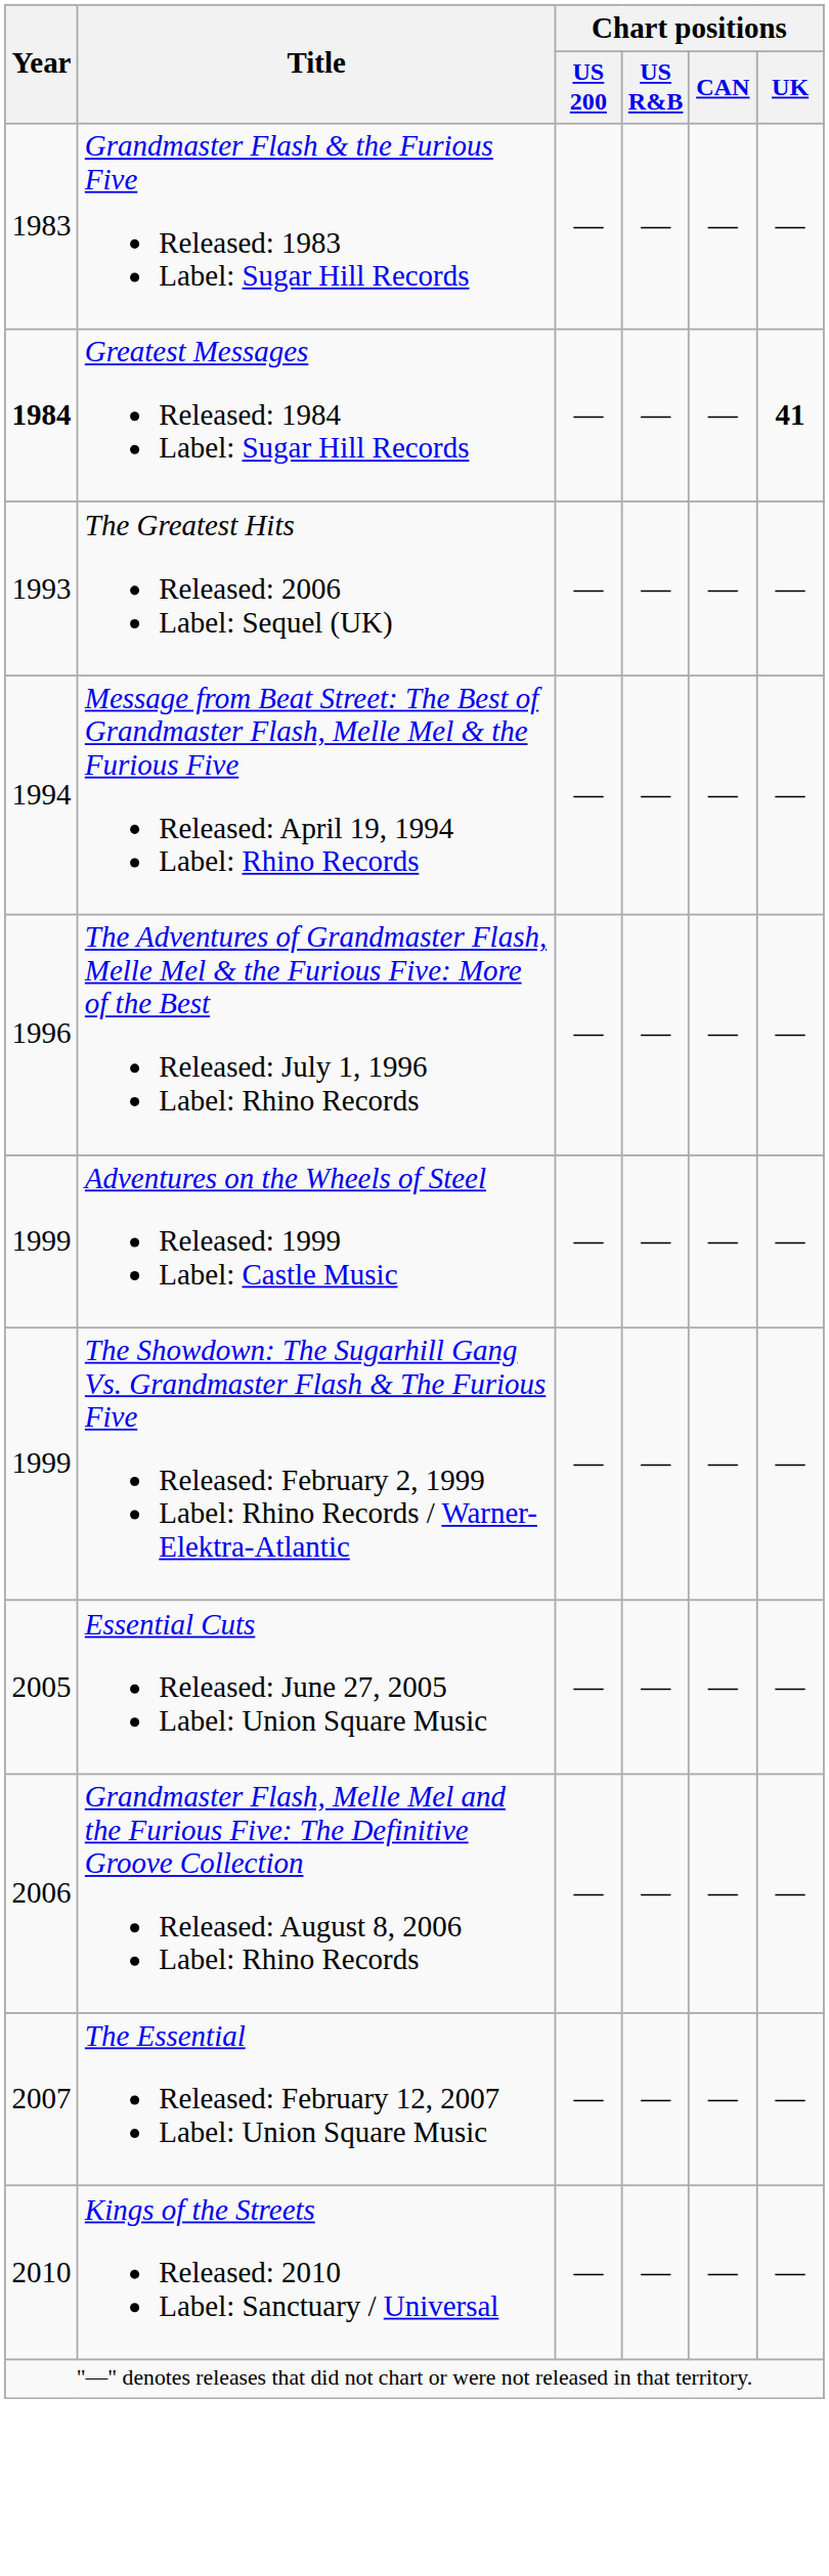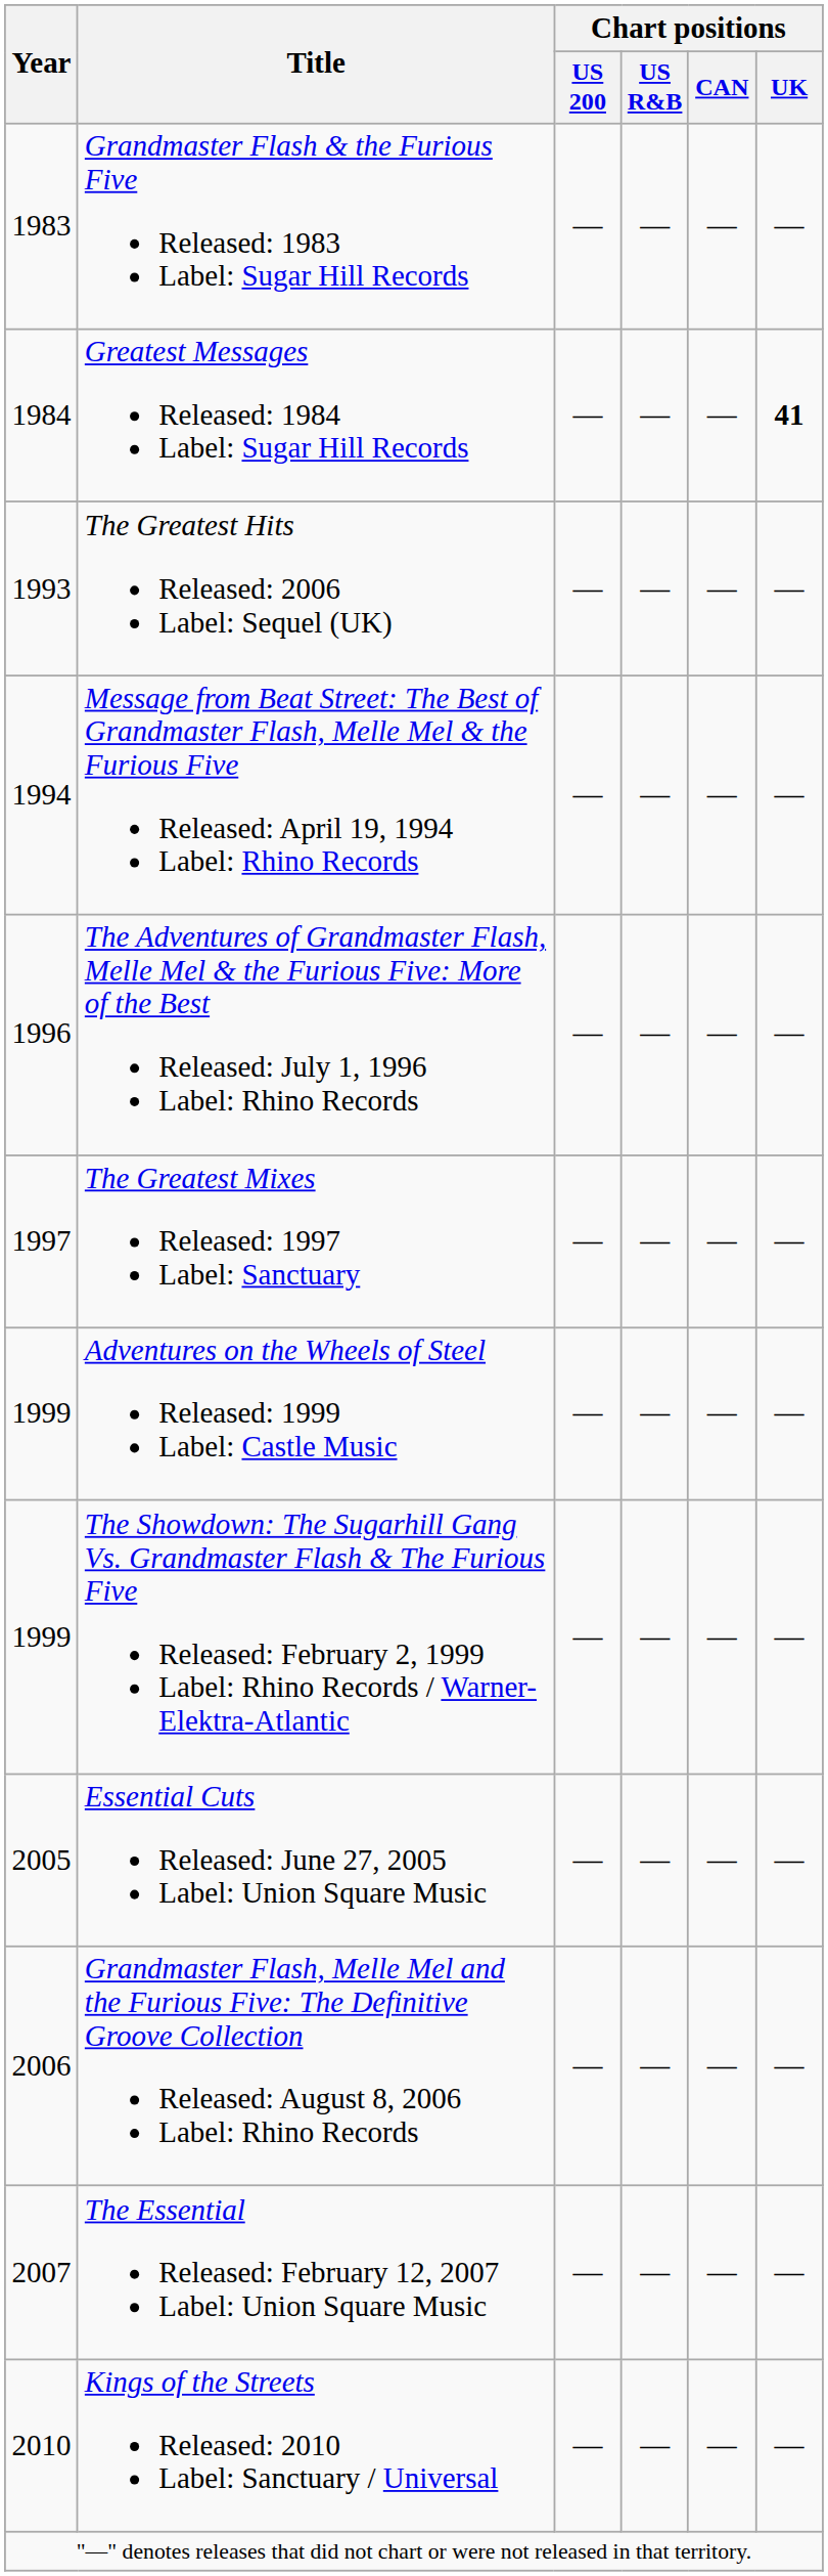Greatest Messages Released: 1984 Label: Sugar Hill Records | Year: bold -> normal
+ row: 1997 | The Greatest Mixes Released: 1997 Label: Sanctuary | — | — | — | —
